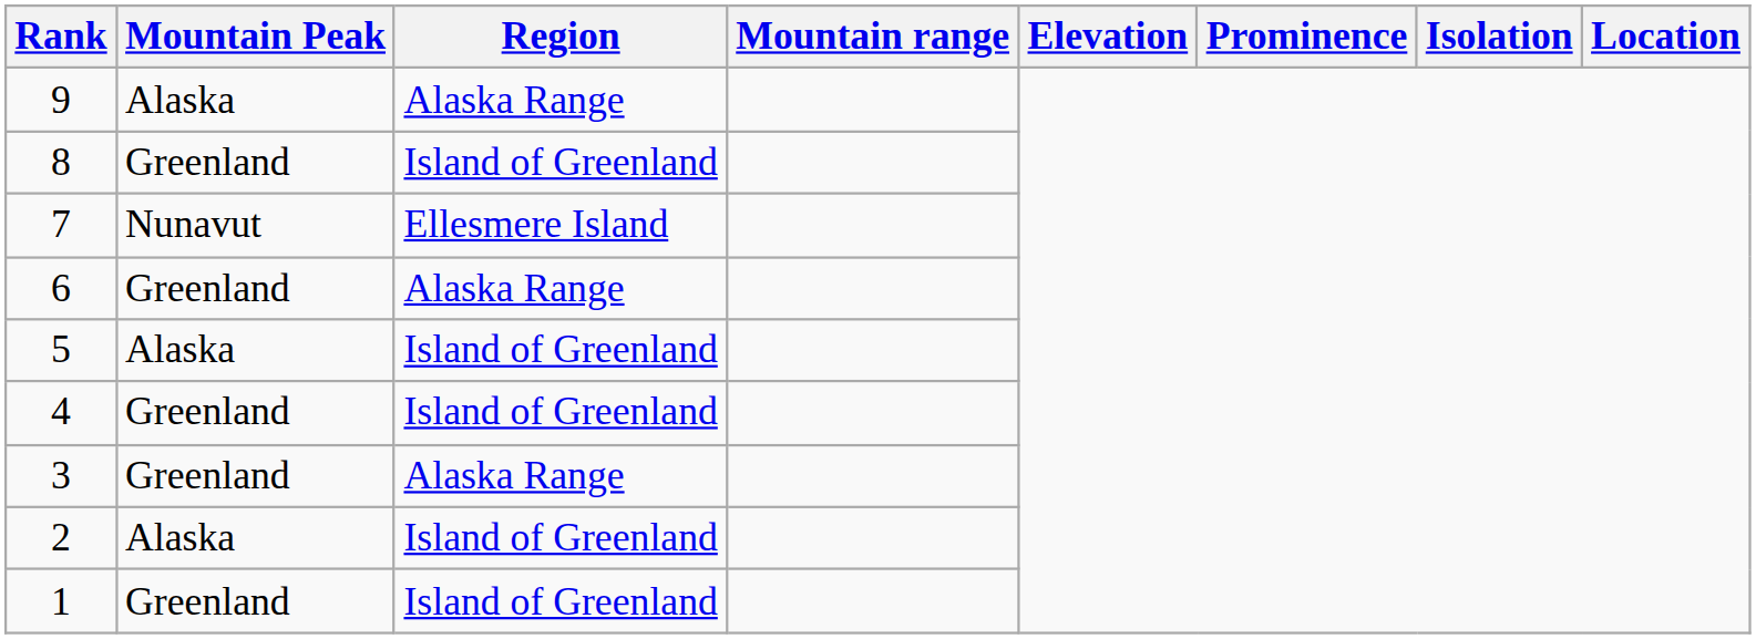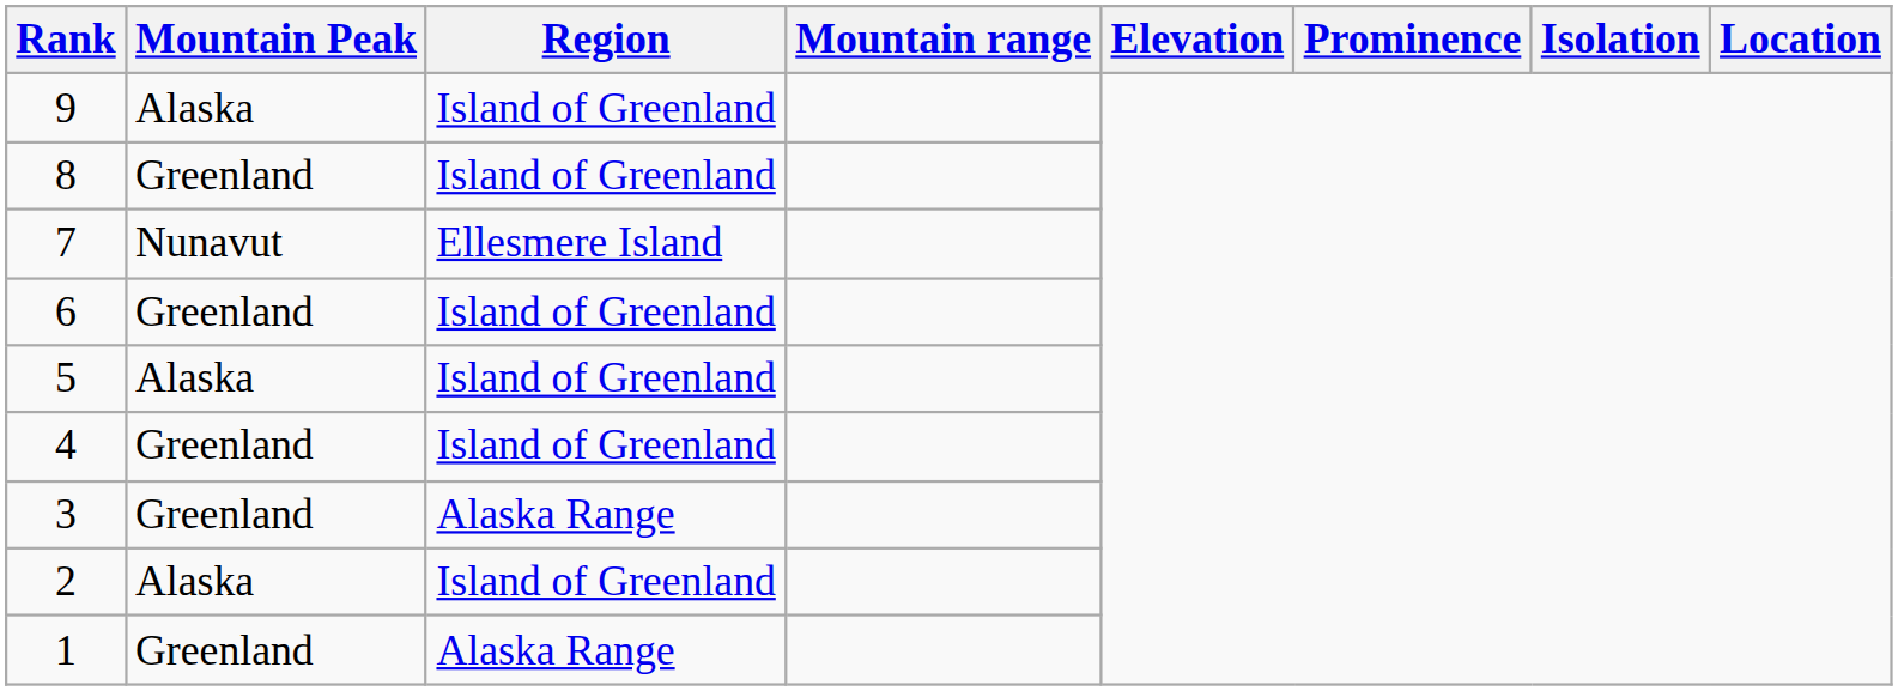9 | Region: Alaska Range -> Island of Greenland
6 | Region: Alaska Range -> Island of Greenland
1 | Region: Island of Greenland -> Alaska Range
